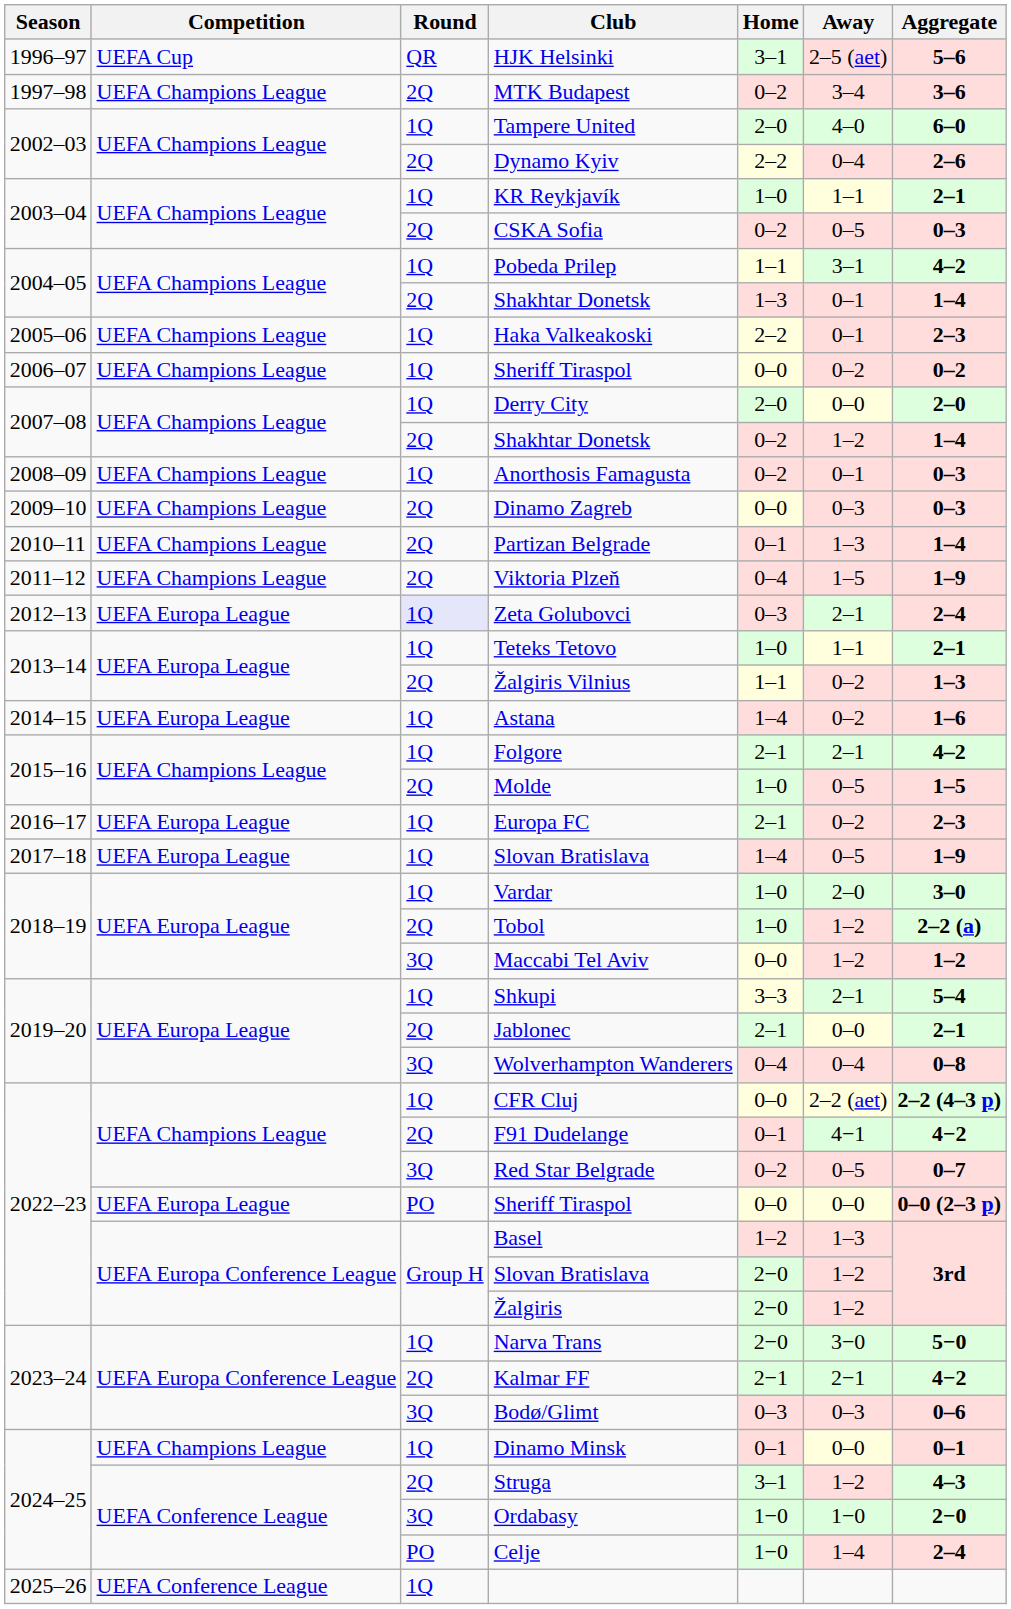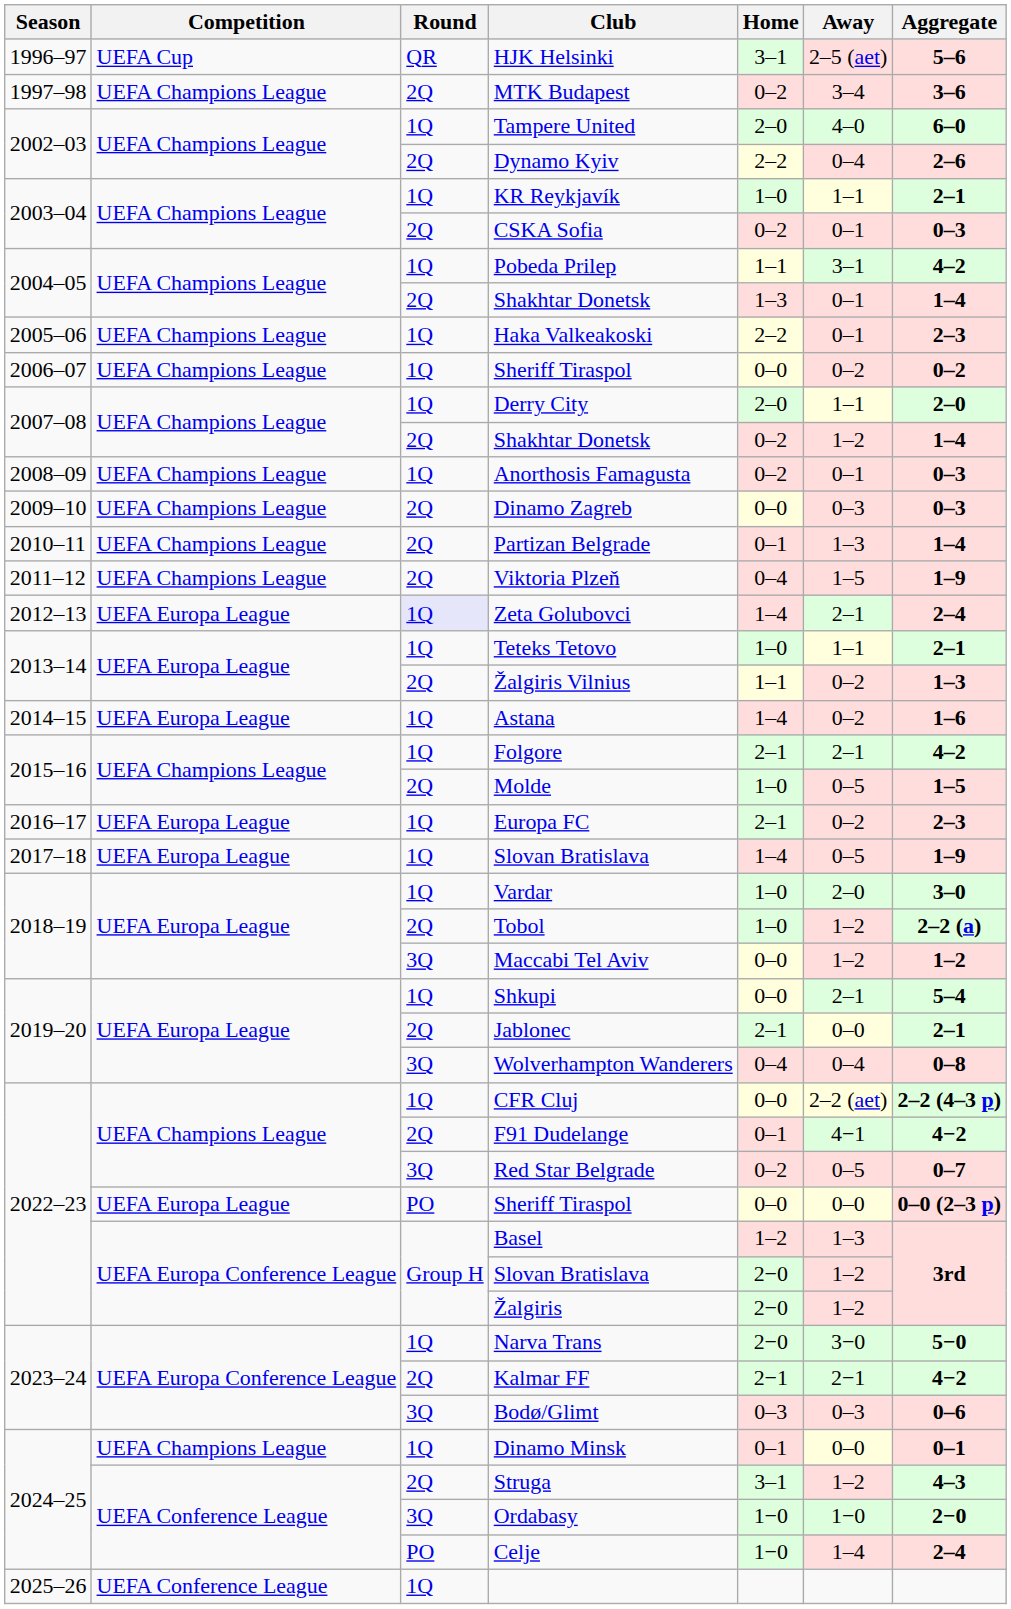CSKA Sofia | Away: 0–5 -> 0–1
Derry City | Away: 0–0 -> 1–1
Zeta Golubovci | Home: 0–3 -> 1–4
Shkupi | Home: 3–3 -> 0–0
